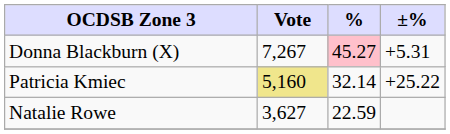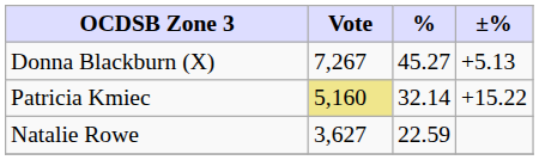Donna Blackburn (X) | %: pink background -> no background
Donna Blackburn (X) | ±%: +5.31 -> +5.13
Patricia Kmiec | ±%: +25.22 -> +15.22
